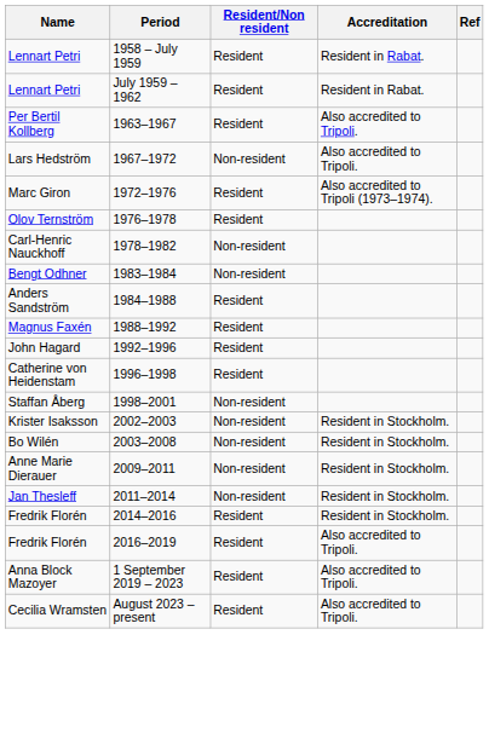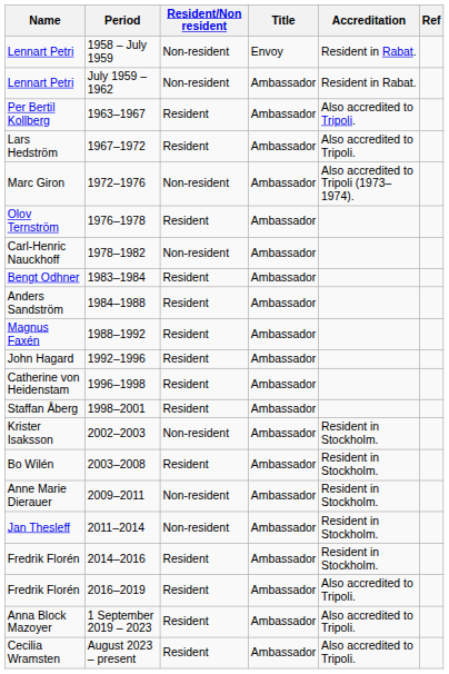+ column: Title | Envoy | Ambassador | Ambassador | Ambassador | Ambassador | Ambassador | Ambassador | Ambassador | Ambassador | Ambassador | Ambassador | Ambassador | Ambassador | Ambassador | Ambassador | Ambassador | Ambassador | Ambassador | Ambassador | Ambassador | Ambassador
Lennart Petri / 1958 – July 1959 | Resident/Non resident: Resident -> Non-resident
Lennart Petri / July 1959 – 1962 | Resident/Non resident: Resident -> Non-resident
Lars Hedström | Resident/Non resident: Non-resident -> Resident
Marc Giron | Resident/Non resident: Resident -> Non-resident
Bengt Odhner | Resident/Non resident: Non-resident -> Resident
Staffan Åberg | Resident/Non resident: Non-resident -> Resident
Bo Wilén | Resident/Non resident: Non-resident -> Resident
